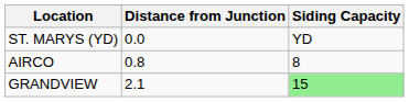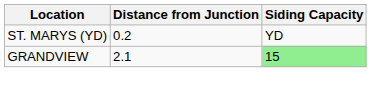ST. MARYS (YD) | Distance from Junction: 0.0 -> 0.2
- row: AIRCO | 0.8 | 8
